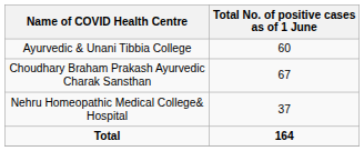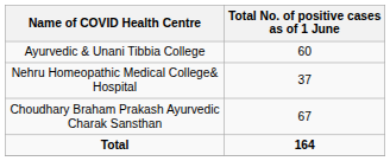rows swapped: Nehru Homeopathic Medical College& Hospital <-> Choudhary Braham Prakash Ayurvedic Charak Sansthan
